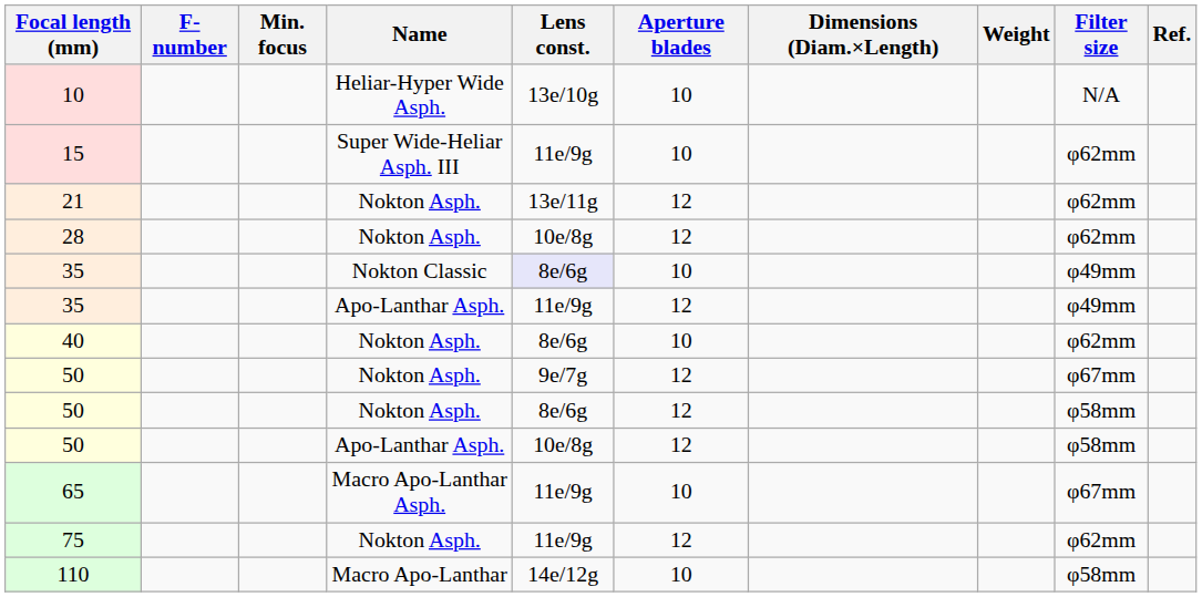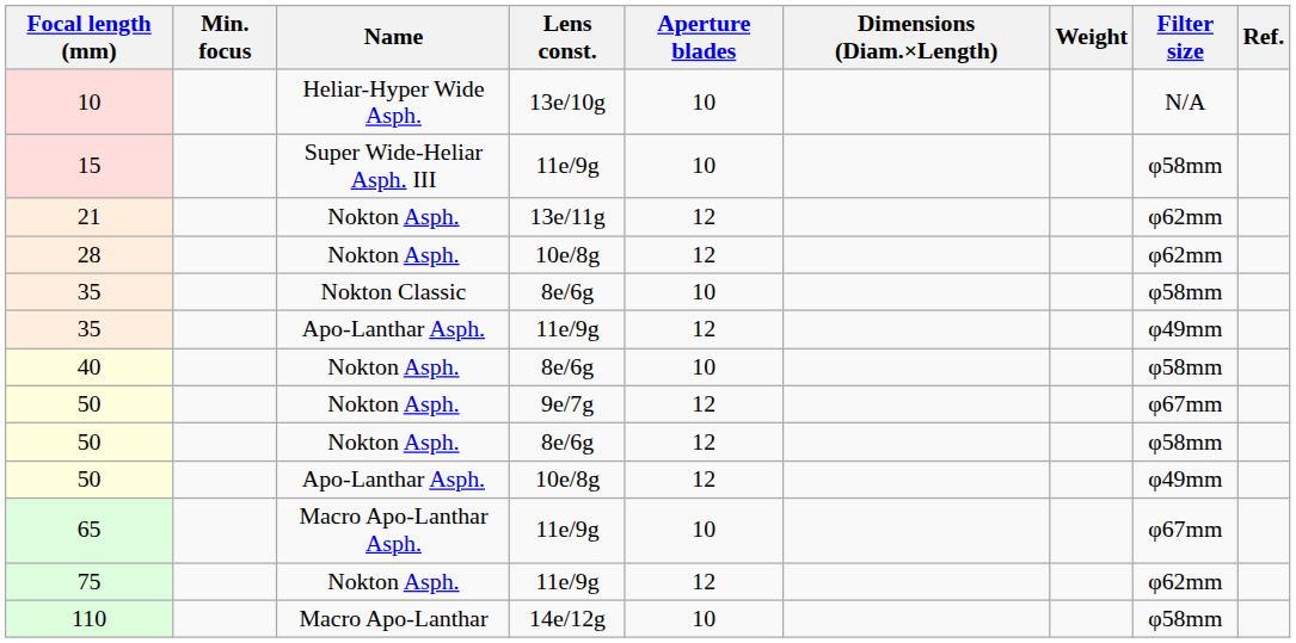- column: F-number
15 | Filter size: φ62mm -> φ58mm
35 / Nokton Classic | Lens const.: lavender background -> no background
35 / Nokton Classic | Filter size: φ49mm -> φ58mm
40 | Filter size: φ62mm -> φ58mm
50 / Apo-Lanthar Asph. | Filter size: φ58mm -> φ49mm
